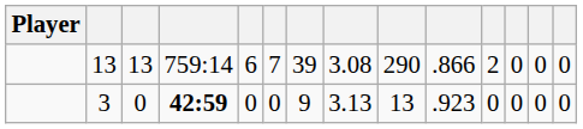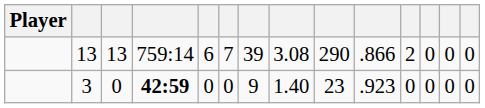3 | column 8: 3.13 -> 1.40
3 | column 9: 13 -> 23
